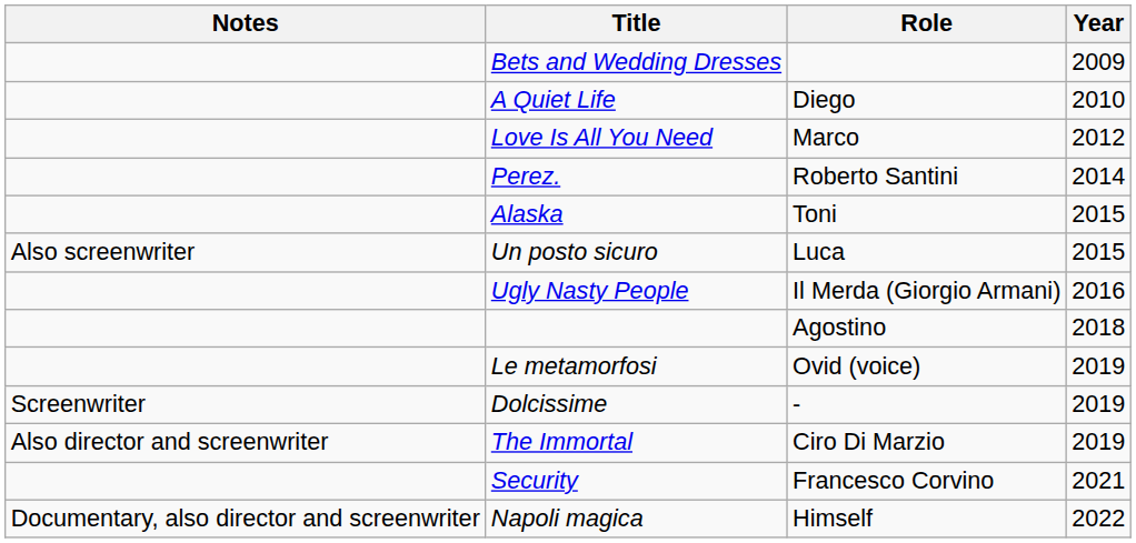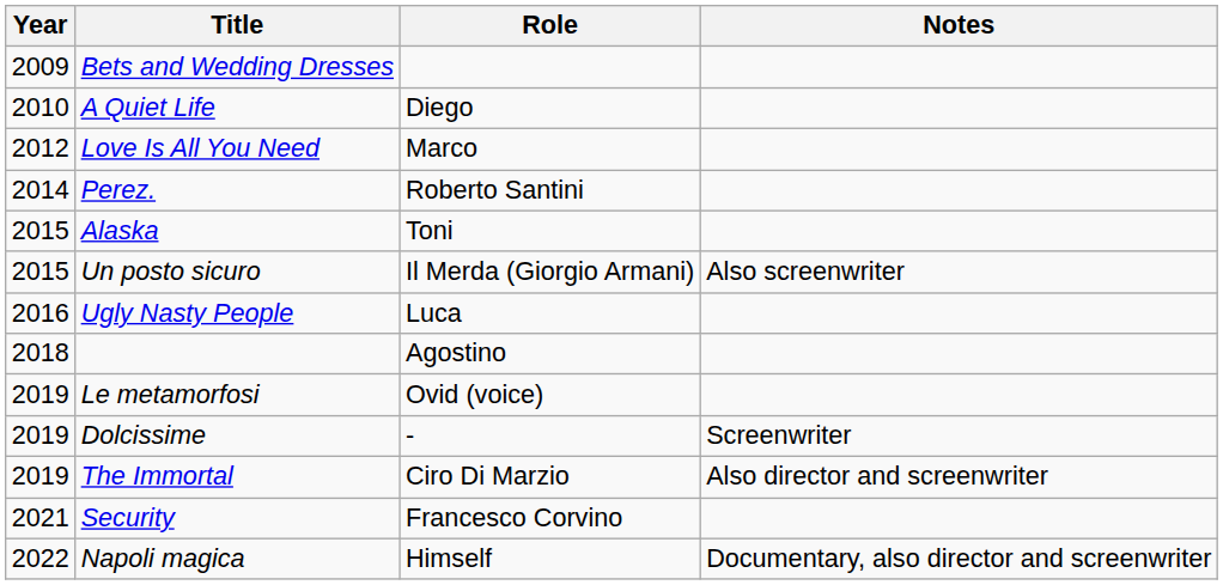columns swapped: Year <-> Notes
Un posto sicuro | Role: Luca -> Il Merda (Giorgio Armani)
Ugly Nasty People | Role: Il Merda (Giorgio Armani) -> Luca
